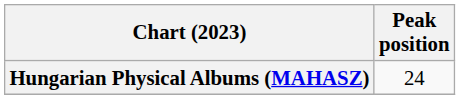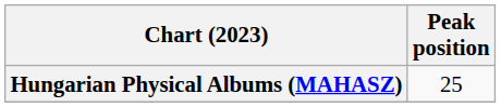Hungarian Physical Albums (MAHASZ) | Peak position: 24 -> 25
